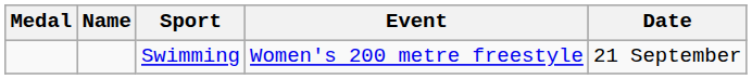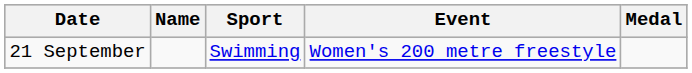columns swapped: Medal <-> Date
